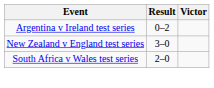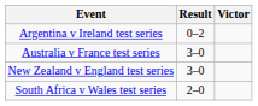+ row: Australia v France test series | 3–0
